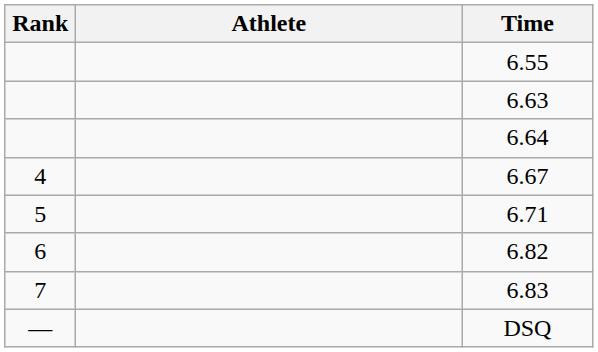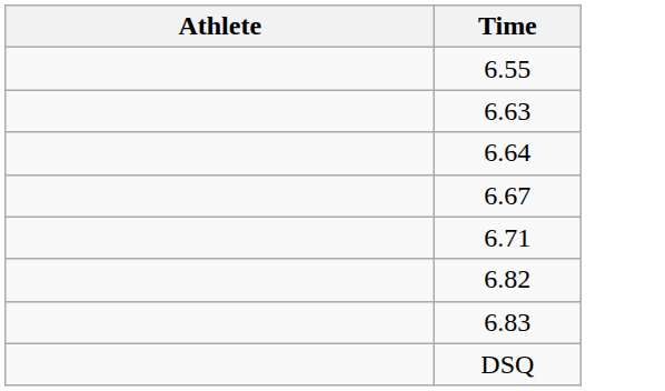- column: Rank | 4 | 5 | 6 | 7 | —
